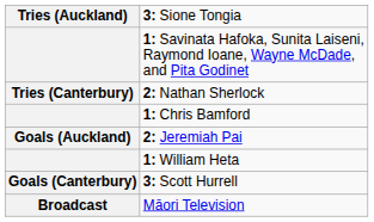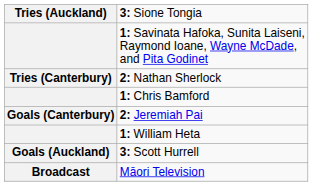2: Jeremiah Pai | column 1: Goals (Auckland) -> Goals (Canterbury)
3: Scott Hurrell | column 1: Goals (Canterbury) -> Goals (Auckland)
